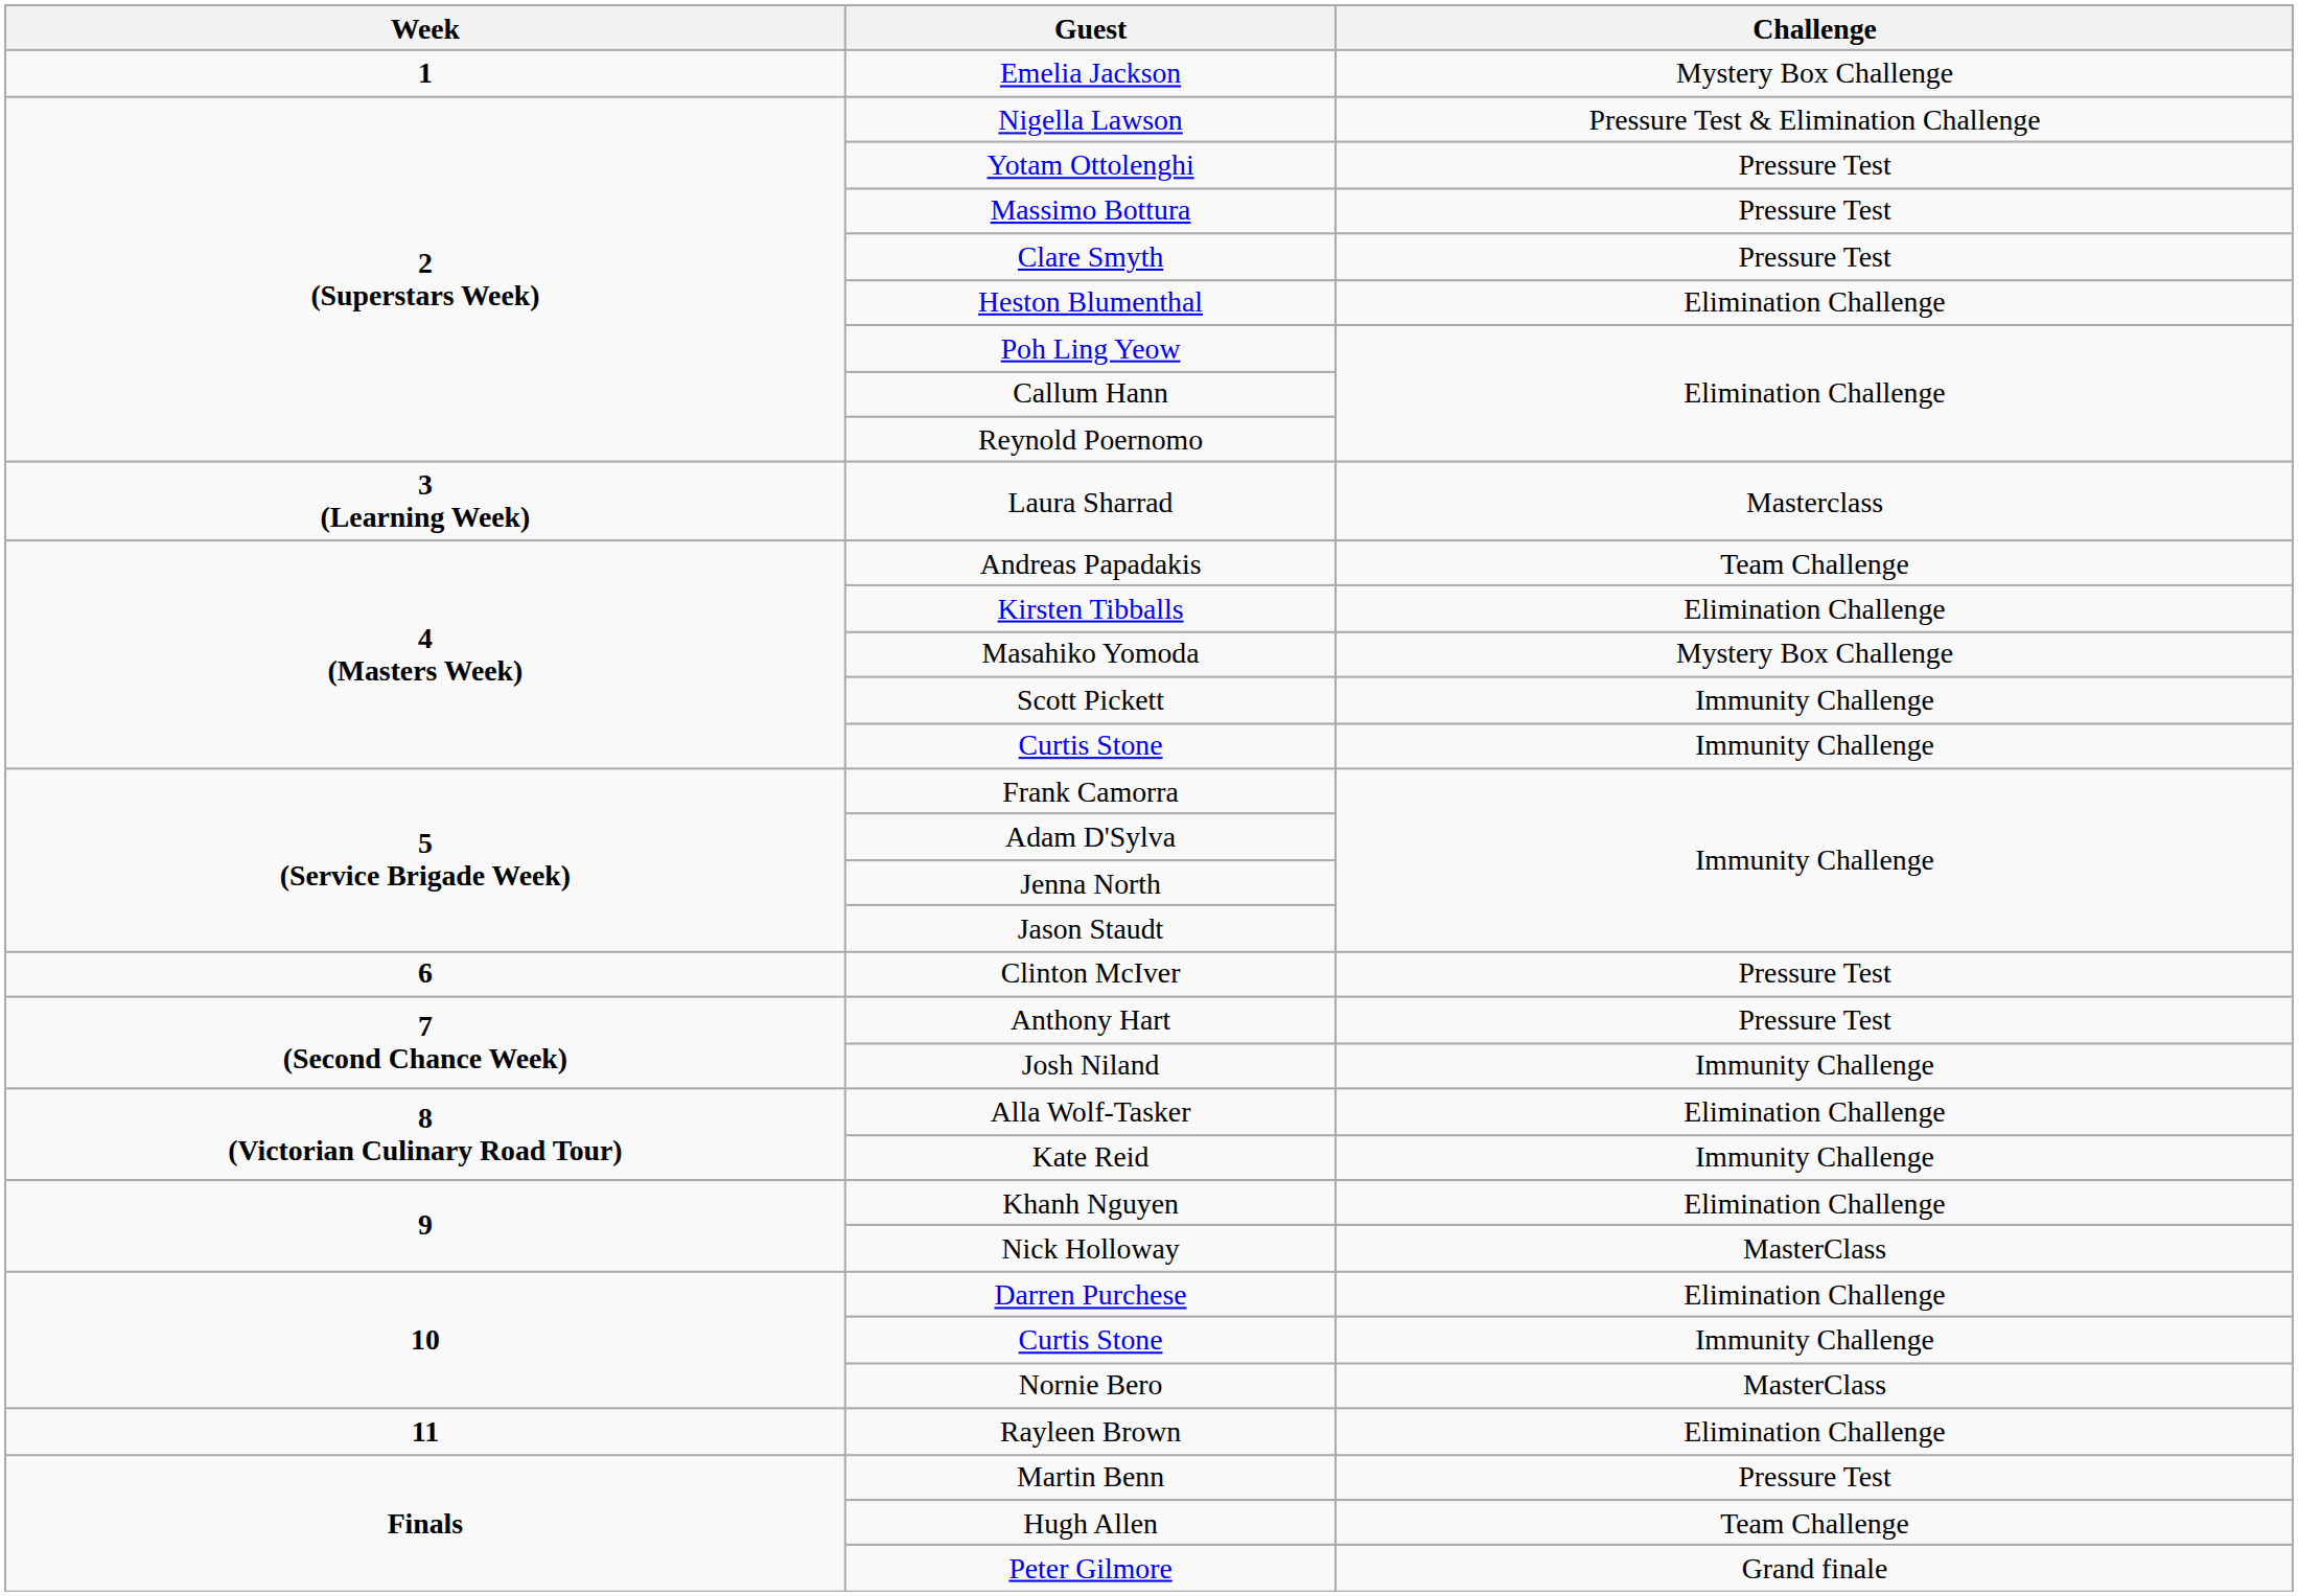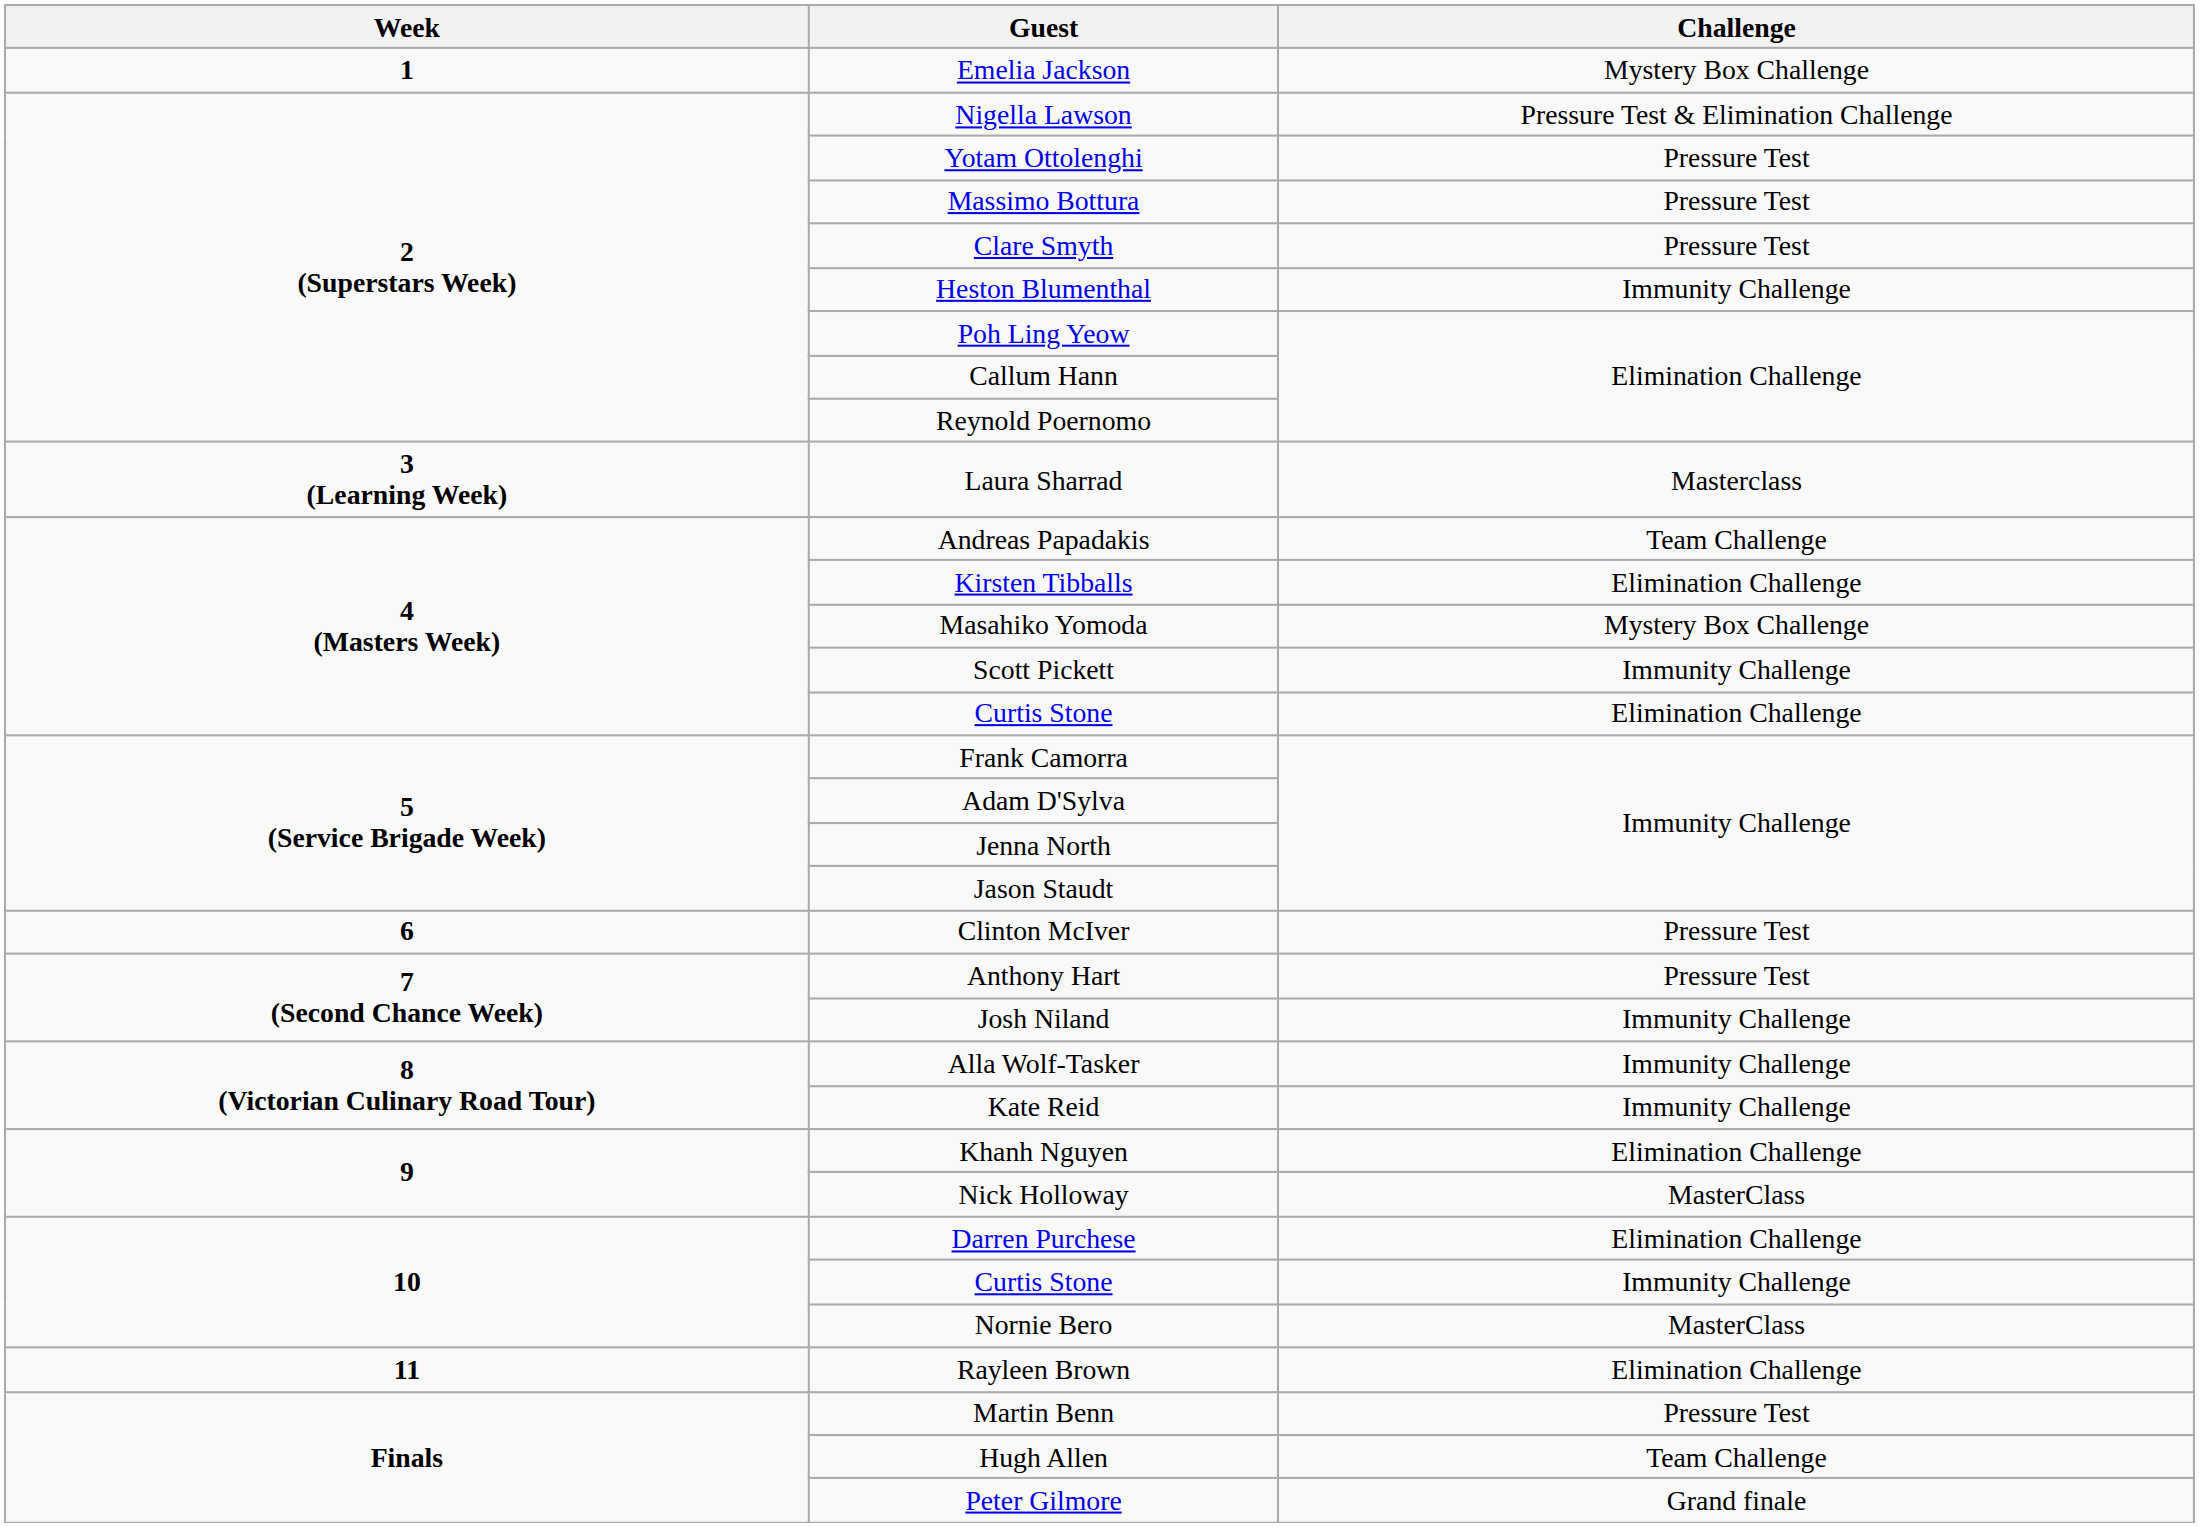Heston Blumenthal | Challenge: Elimination Challenge -> Immunity Challenge
4 (Masters Week) / Curtis Stone | Challenge: Immunity Challenge -> Elimination Challenge
Alla Wolf-Tasker | Challenge: Elimination Challenge -> Immunity Challenge
